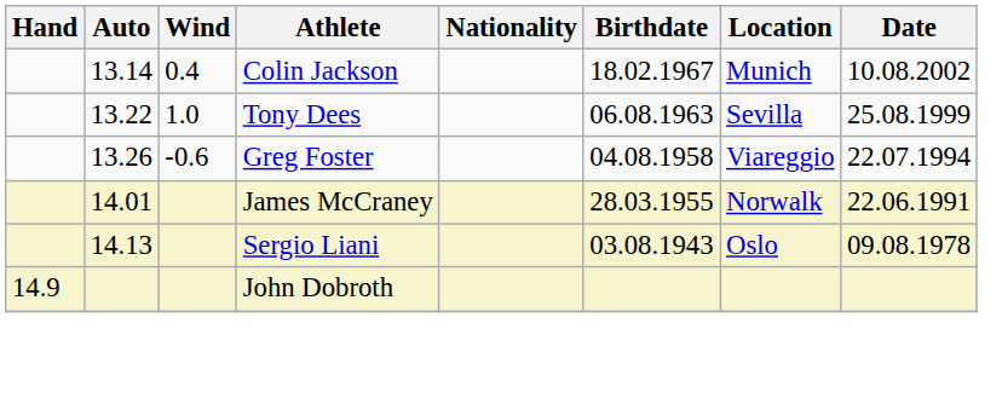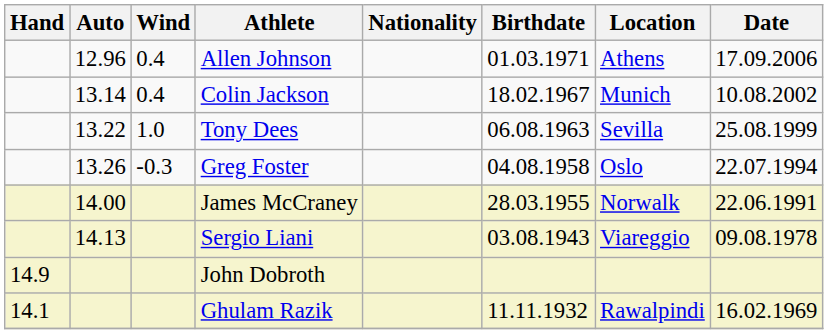+ row: 12.96 | 0.4 | Allen Johnson | 01.03.1971 | Athens | 17.09.2006
Greg Foster | Wind: -0.6 -> -0.3
Greg Foster | Location: Viareggio -> Oslo
James McCraney | Auto: 14.01 -> 14.00
Sergio Liani | Location: Oslo -> Viareggio
+ row: 14.1 | Ghulam Razik | 11.11.1932 | Rawalpindi | 16.02.1969
